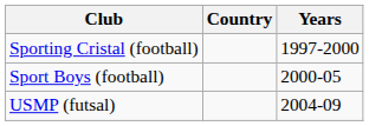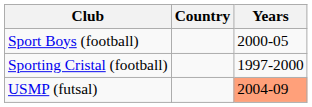rows swapped: Sporting Cristal (football) <-> Sport Boys (football)
USMP (futsal) | Years: no background -> lightsalmon background
